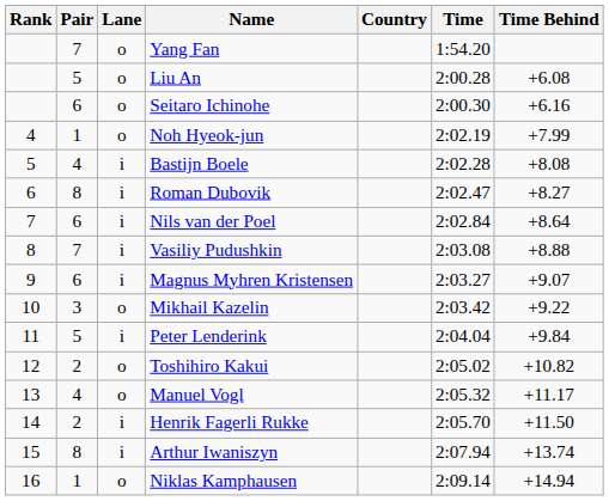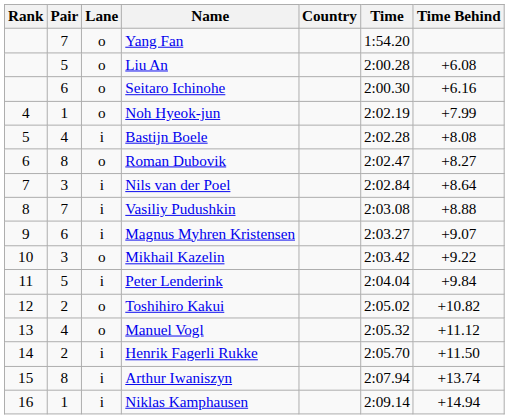Roman Dubovik | Lane: i -> o
Nils van der Poel | Pair: 6 -> 3
Manuel Vogl | Time Behind: +11.17 -> +11.12
Niklas Kamphausen | Lane: o -> i
